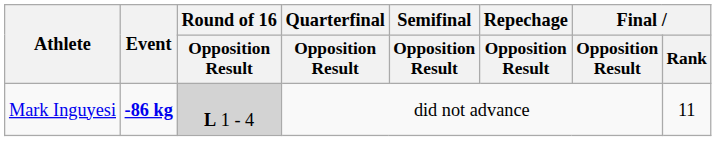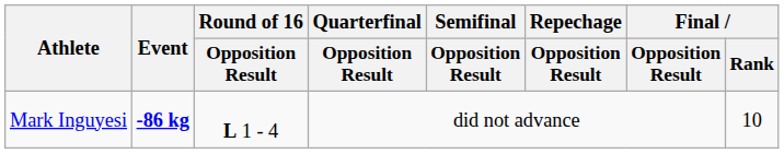Mark Inguyesi | Round of 16 / Opposition Result: lightgrey background -> no background
Mark Inguyesi | Final / Rank: 11 -> 10
